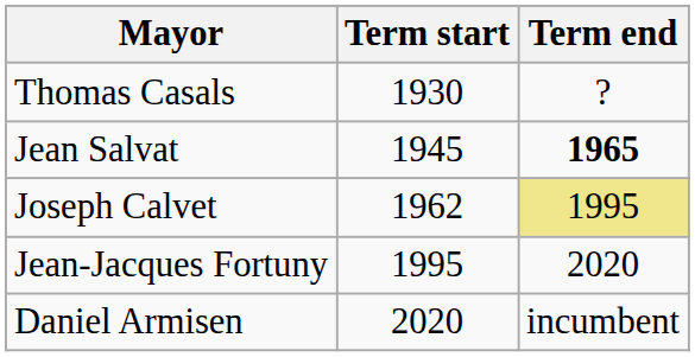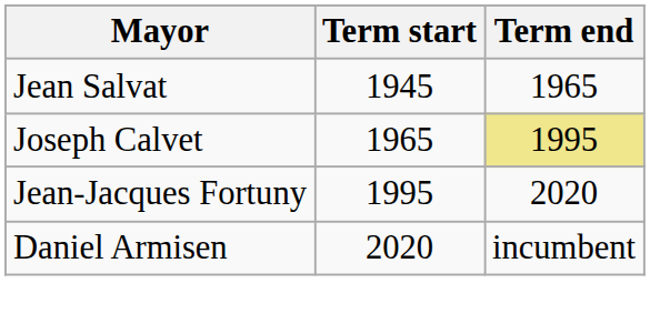- row: Thomas Casals | 1930 | ?
Jean Salvat | Term end: bold -> normal
Joseph Calvet | Term start: 1962 -> 1965
